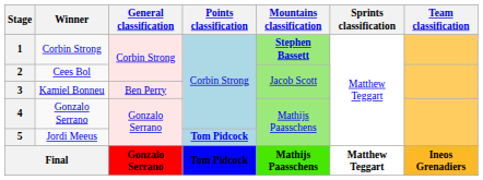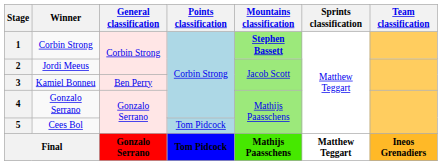2 | Winner: Cees Bol -> Jordi Meeus
5 | Winner: Jordi Meeus -> Cees Bol
5 | Points classification: bold -> normal
